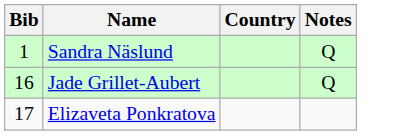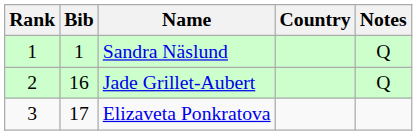+ column: Rank | 1 | 2 | 3
